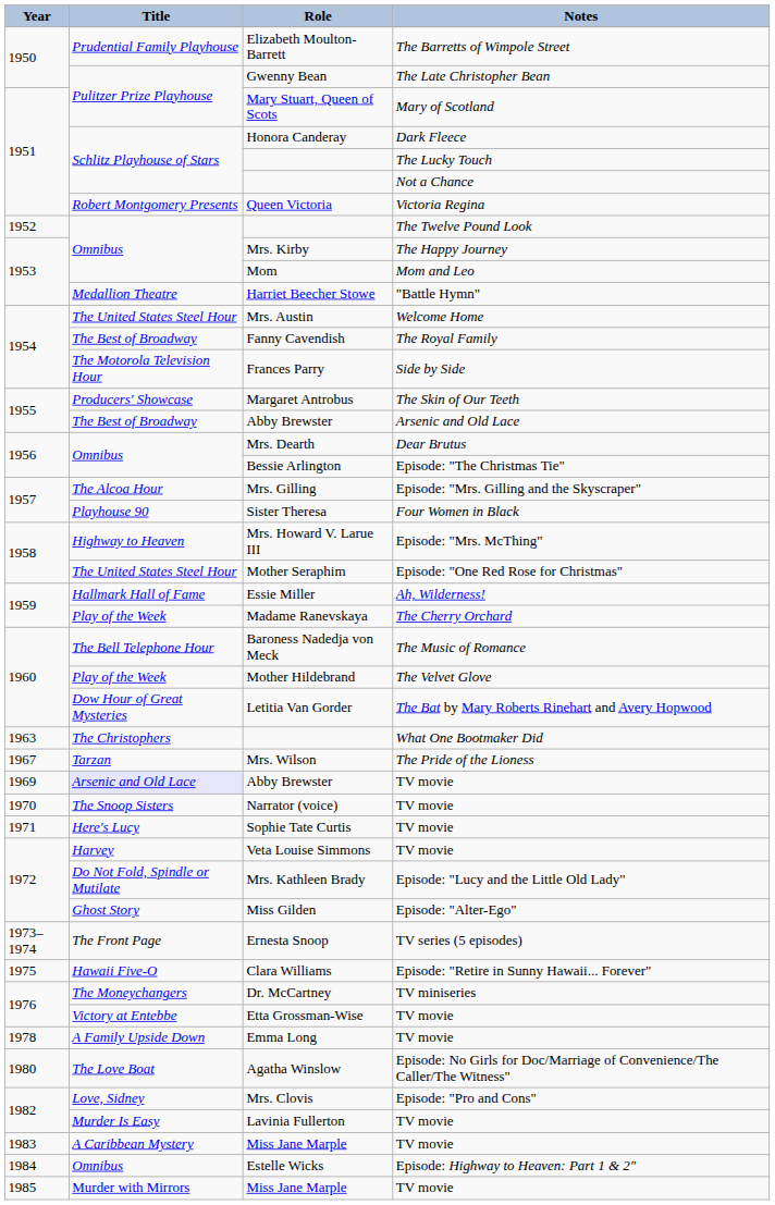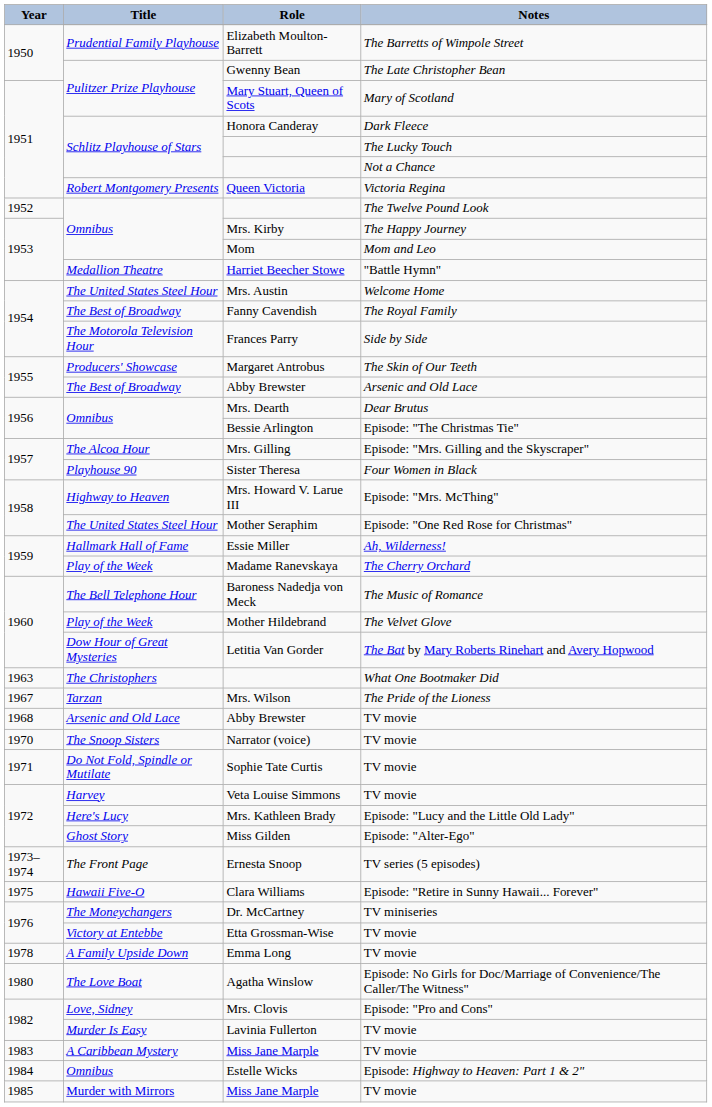Abby Brewster / TV movie | Year: 1969 -> 1968
Abby Brewster / TV movie | Title: lavender background -> no background
Sophie Tate Curtis | Title: Here's Lucy -> Do Not Fold, Spindle or Mutilate
Mrs. Kathleen Brady | Title: Do Not Fold, Spindle or Mutilate -> Here's Lucy
